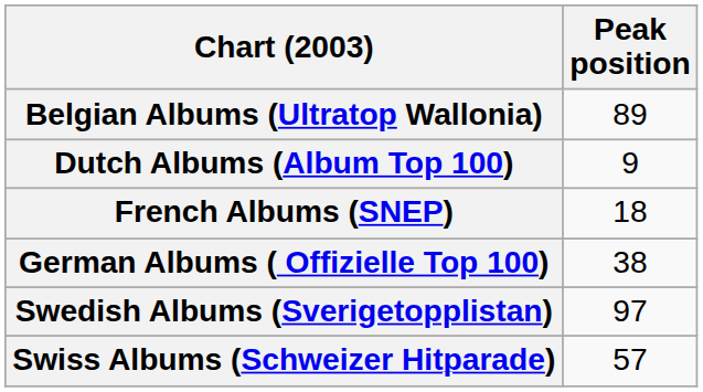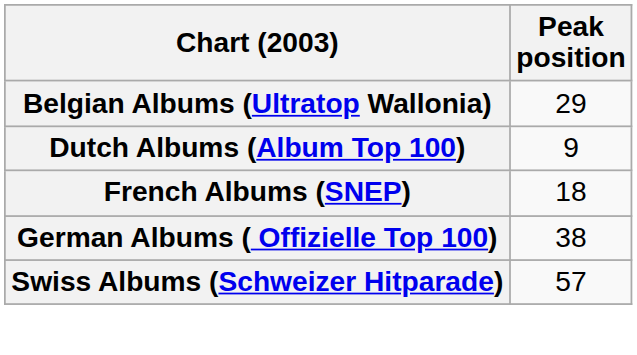Belgian Albums (Ultratop Wallonia) | Peak position: 89 -> 29
- row: Swedish Albums (Sverigetopplistan) | 97
